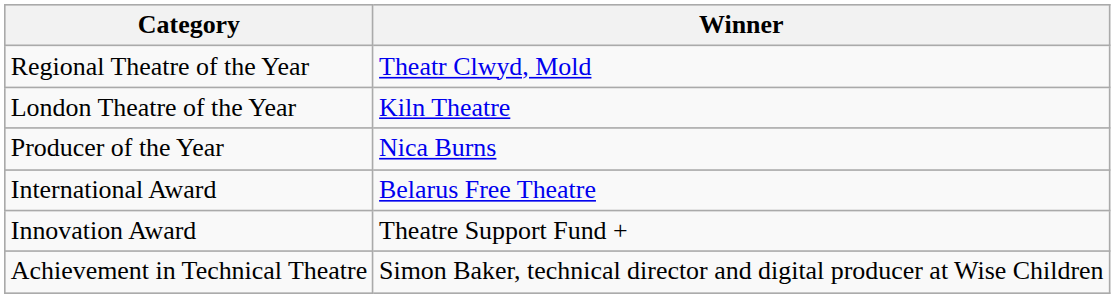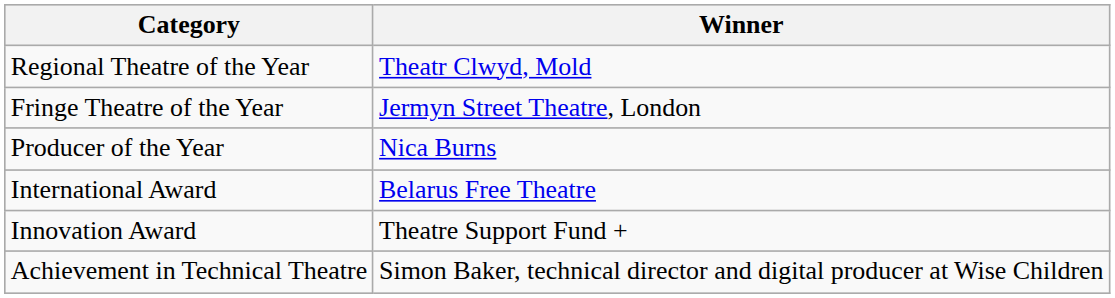- row: London Theatre of the Year | Kiln Theatre
+ row: Fringe Theatre of the Year | Jermyn Street Theatre, London
